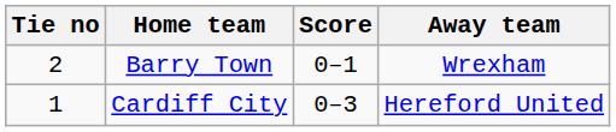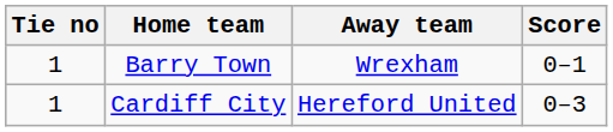columns swapped: Score <-> Away team
Barry Town | Tie no: 2 -> 1
